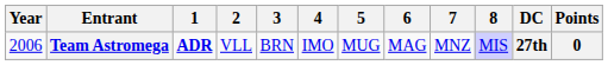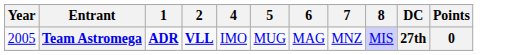- column: 3 | BRN
Team Astromega | Year: 2006 -> 2005
Team Astromega | 2: normal -> bold
